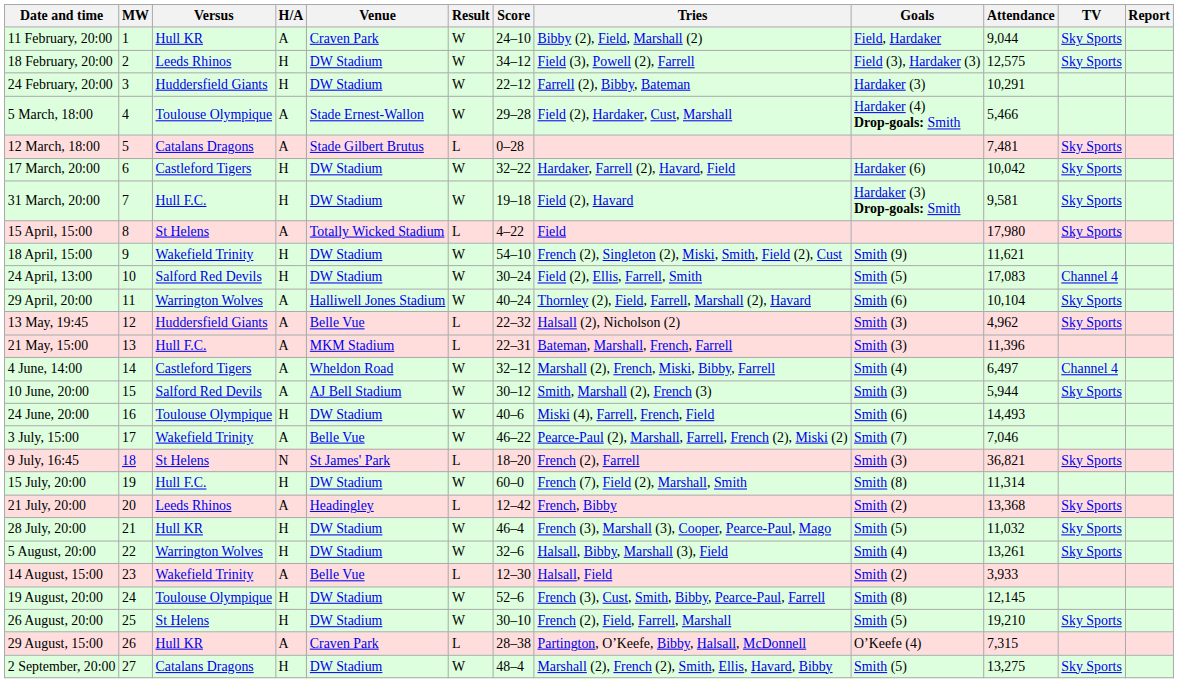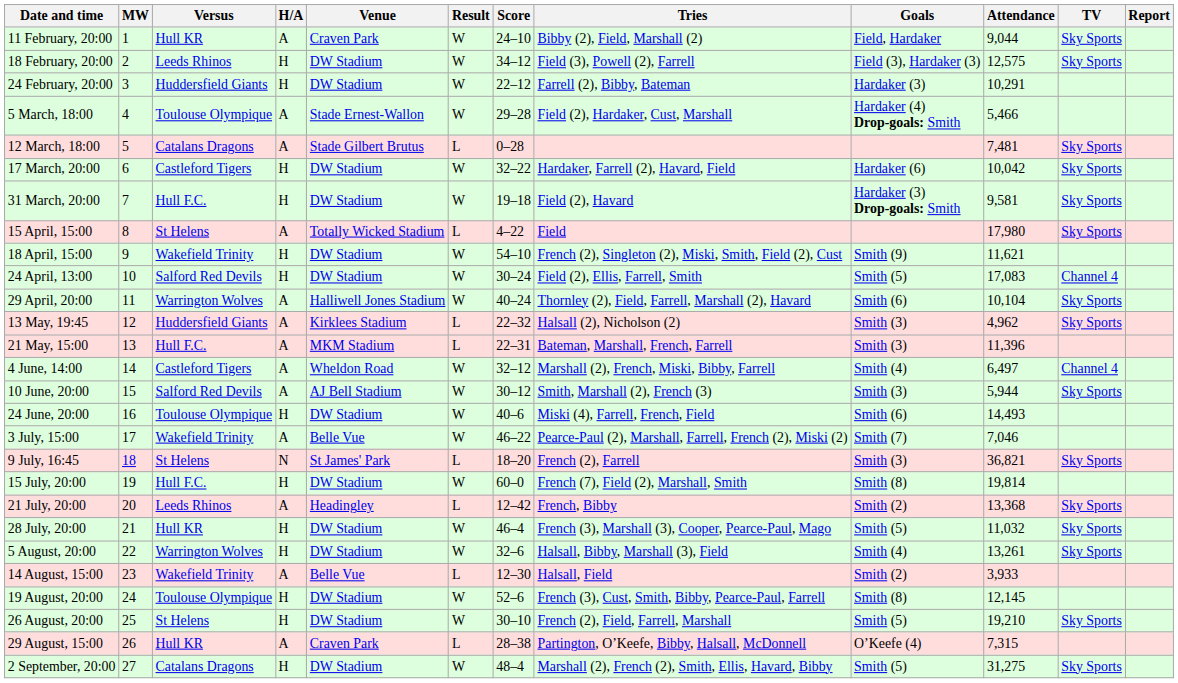13 May, 19:45 | Venue: Belle Vue -> Kirklees Stadium
15 July, 20:00 | Attendance: 11,314 -> 19,814
2 September, 20:00 | Attendance: 13,275 -> 31,275
